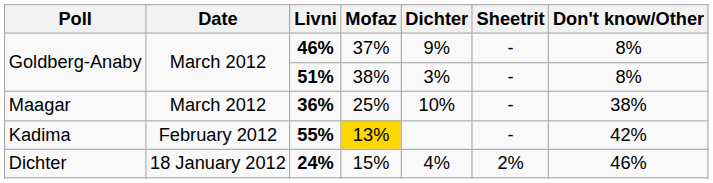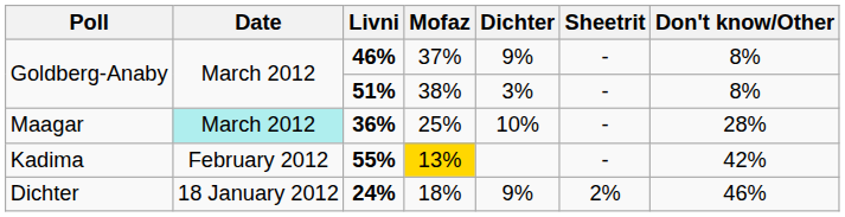36% | Date: no background -> paleturquoise background
36% | Don't know/Other: 38% -> 28%
24% | Mofaz: 15% -> 18%
24% | Dichter: 4% -> 9%
